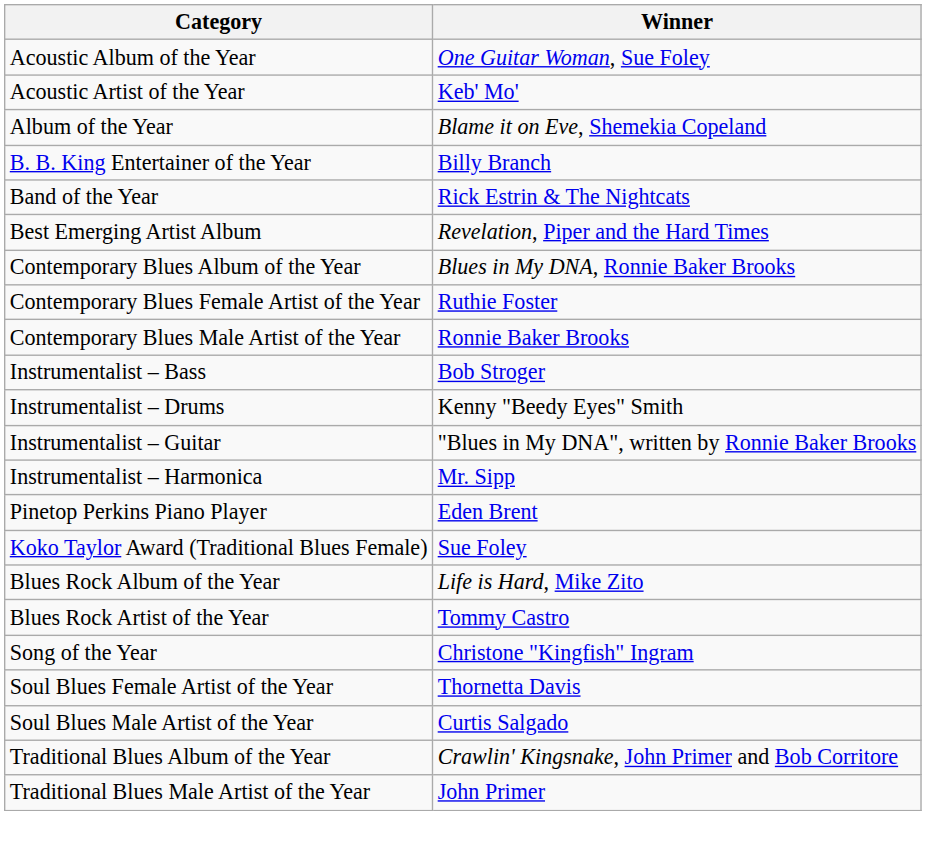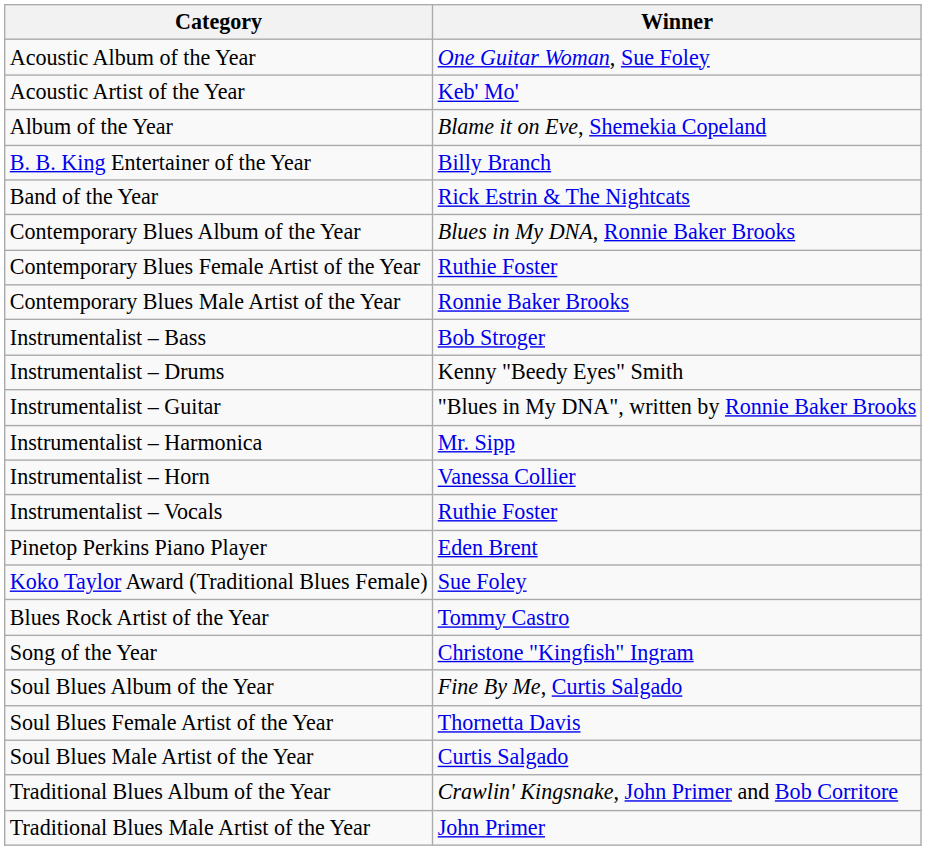- row: Best Emerging Artist Album | Revelation, Piper and the Hard Times
+ row: Instrumentalist – Horn | Vanessa Collier
+ row: Instrumentalist – Vocals | Ruthie Foster
- row: Blues Rock Album of the Year | Life is Hard, Mike Zito
+ row: Soul Blues Album of the Year | Fine By Me, Curtis Salgado
